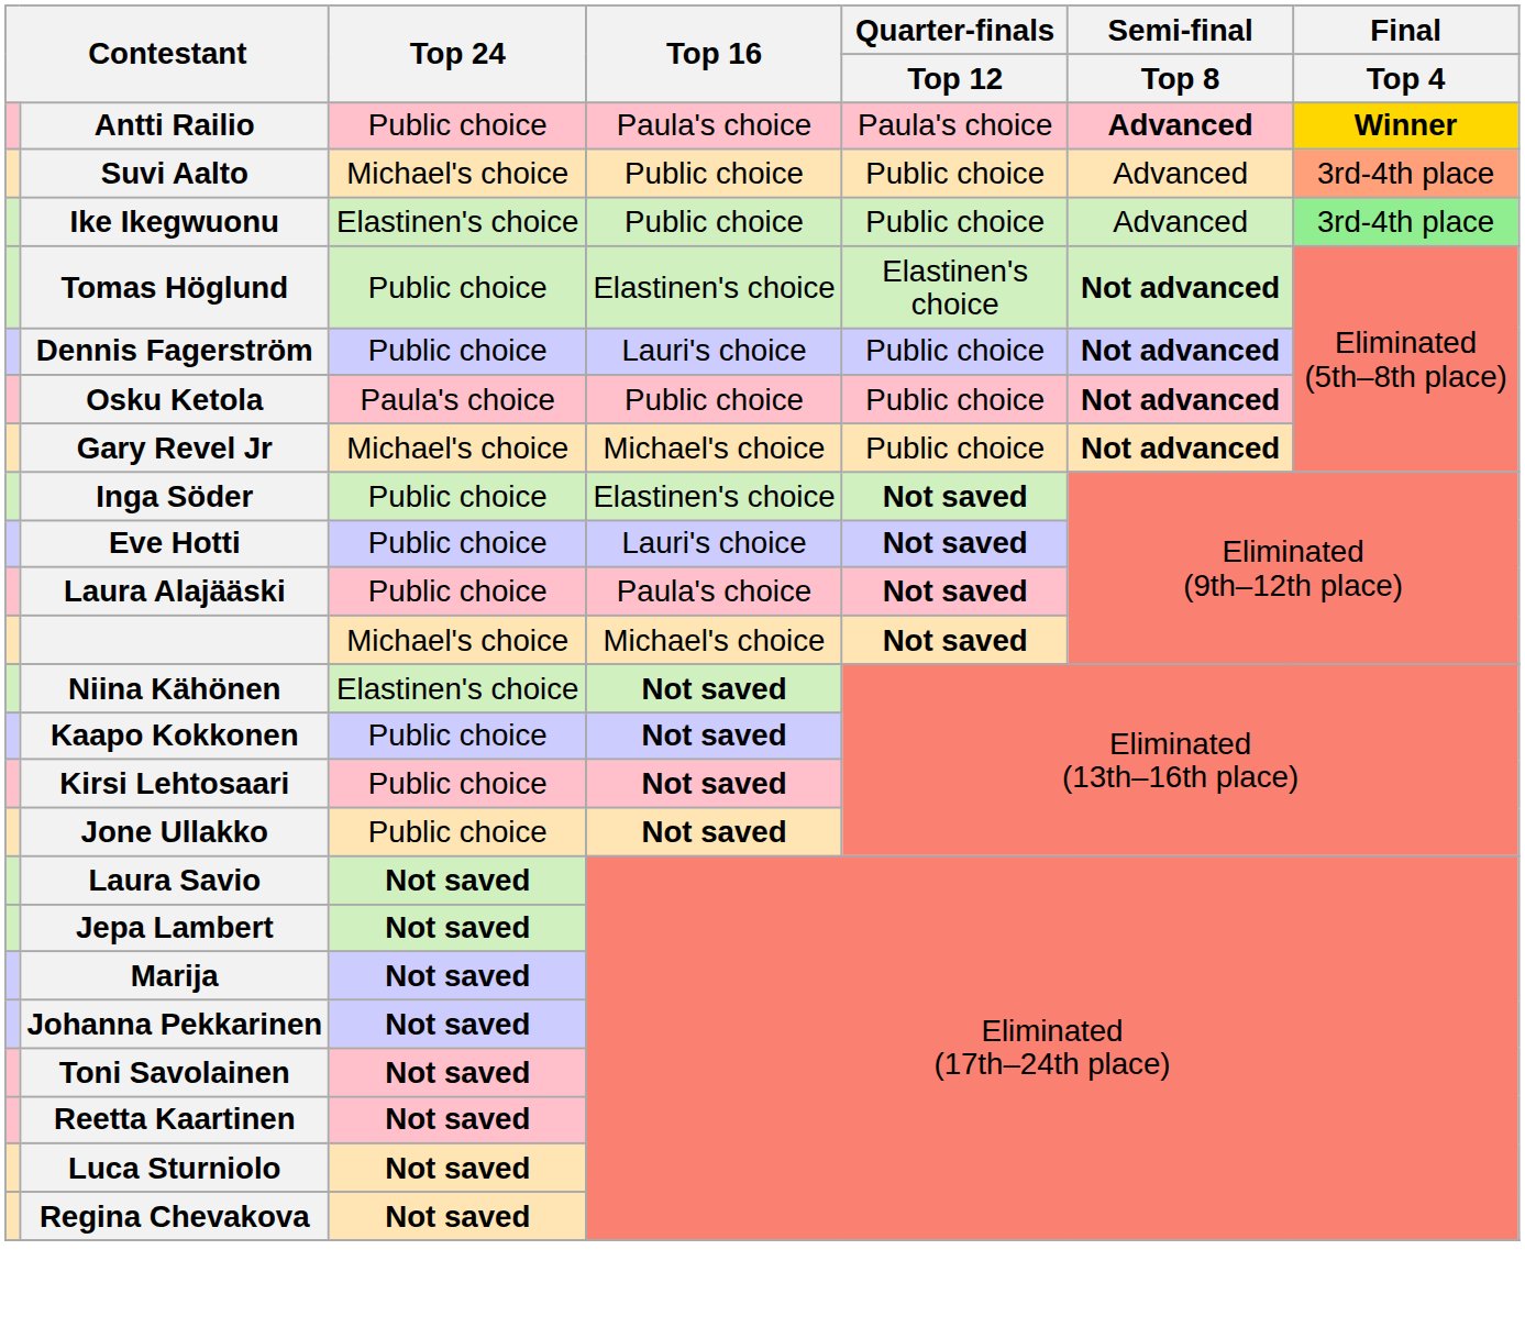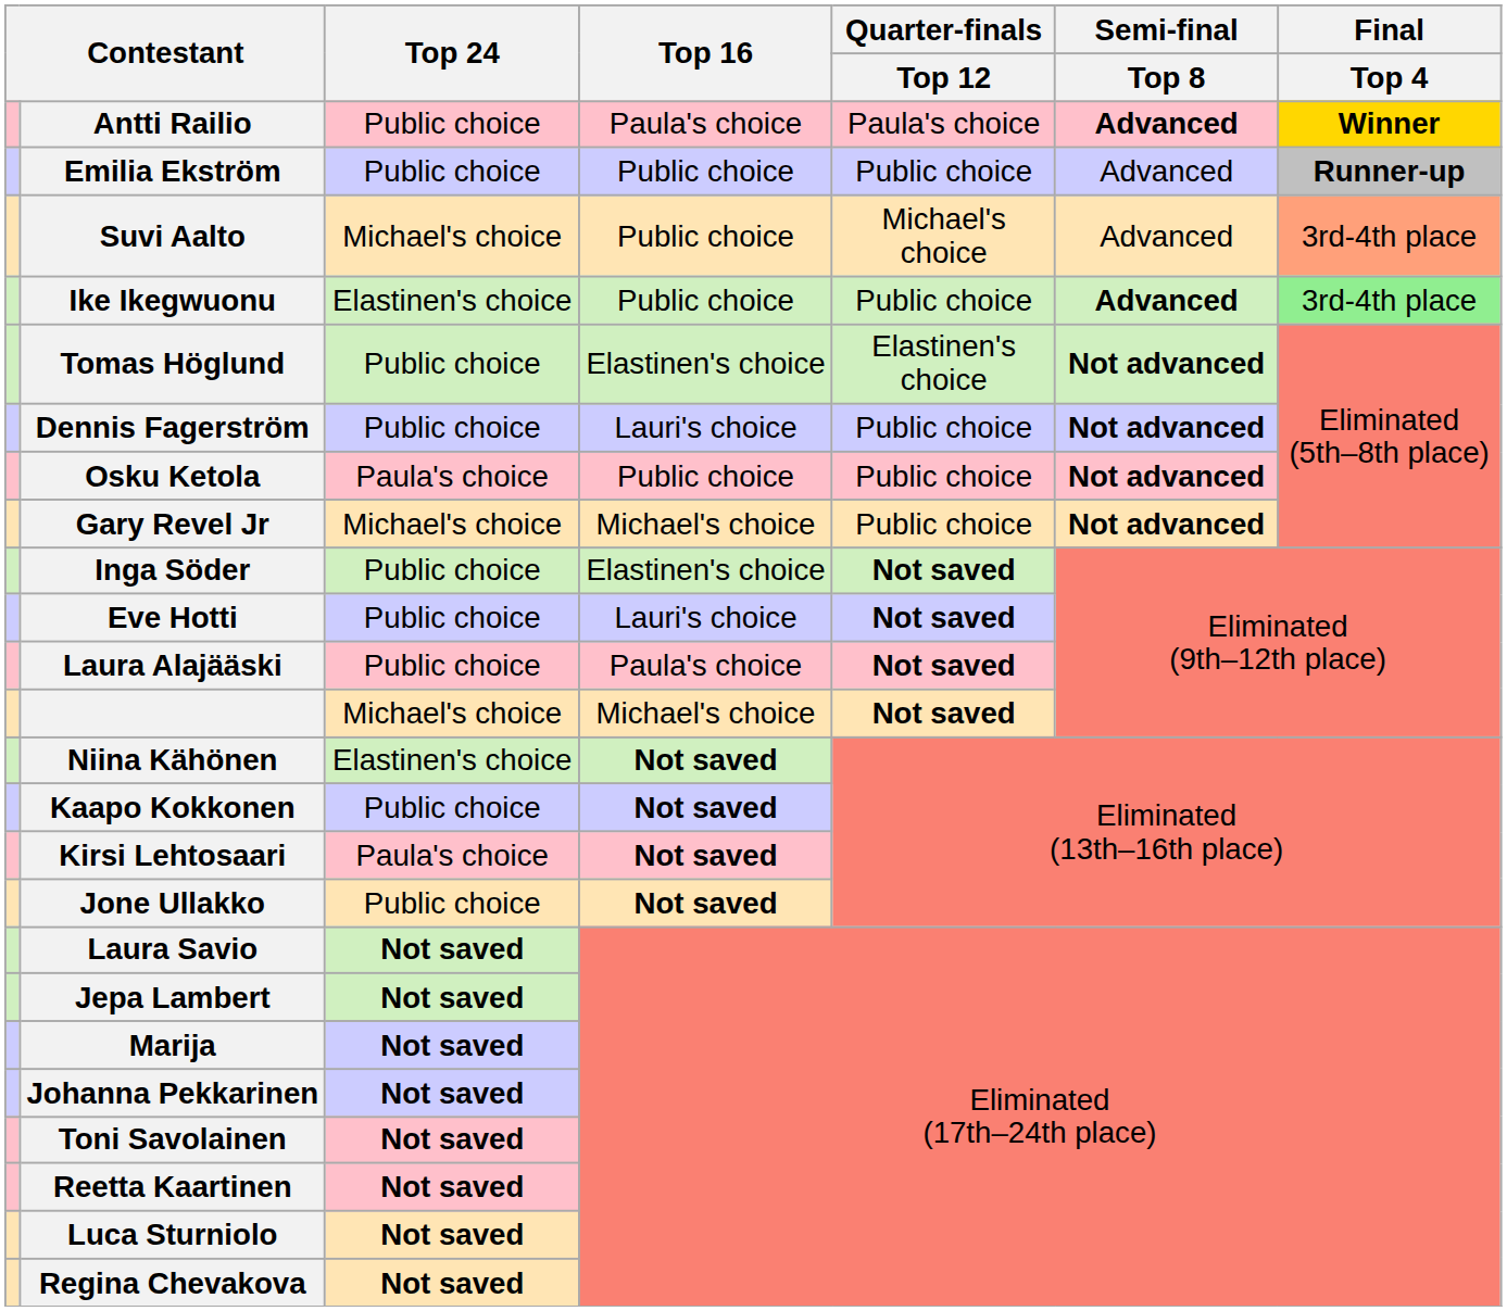+ row: Emilia Ekström | Public choice | Public choice | Public choice | Advanced | Runner-up
Suvi Aalto | Quarter-finals / Top 12: Public choice -> Michael's choice
Ike Ikegwuonu | Semi-final / Top 8: normal -> bold
Kirsi Lehtosaari | Top 24: Public choice -> Paula's choice
